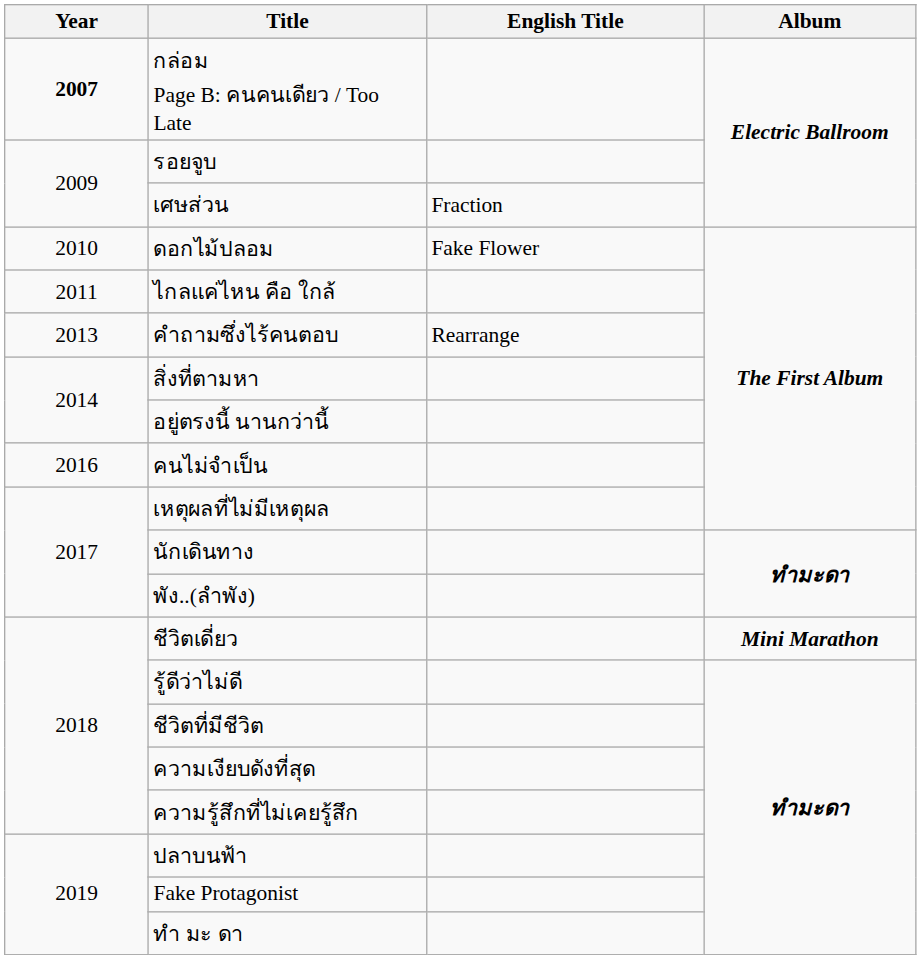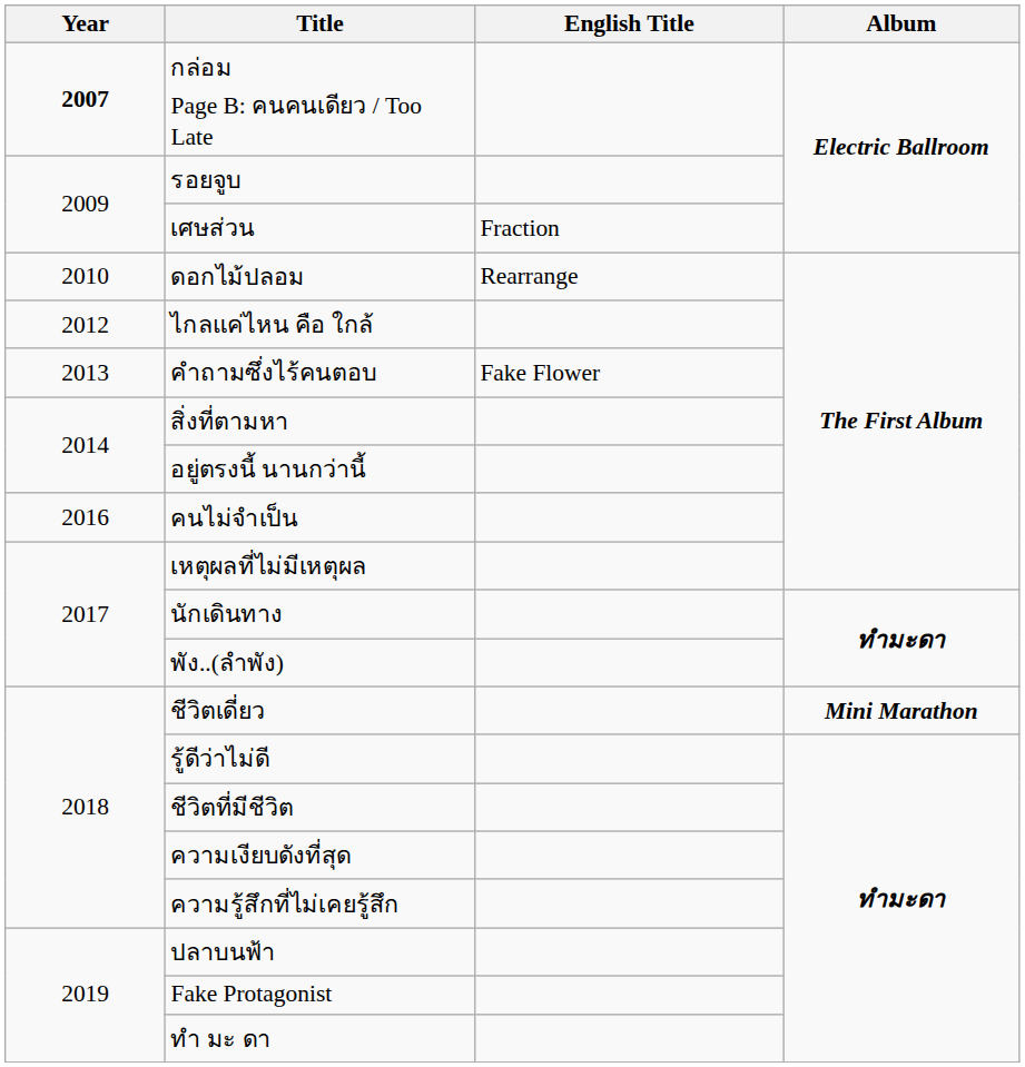ดอกไม้ปลอม | English Title: Fake Flower -> Rearrange
ไกลแค่ไหน คือ ใกล้ | Year: 2011 -> 2012
คำถามซึ่งไร้คนตอบ | English Title: Rearrange -> Fake Flower
